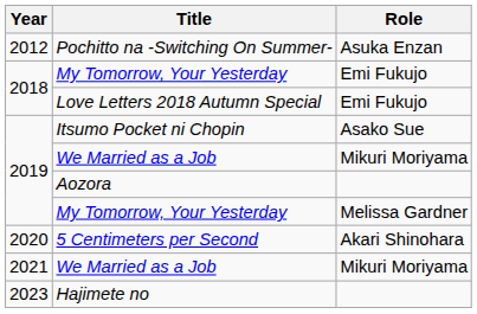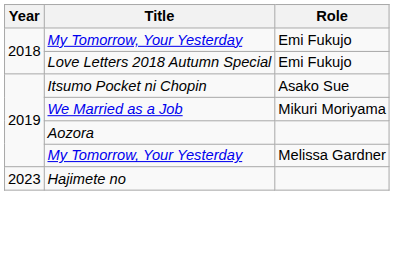- row: 2012 | Pochitto na -Switching On Summer- | Asuka Enzan
- row: 2020 | 5 Centimeters per Second | Akari Shinohara
- row: 2021 | We Married as a Job | Mikuri Moriyama
